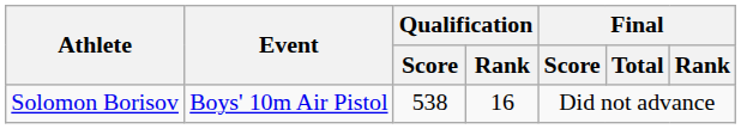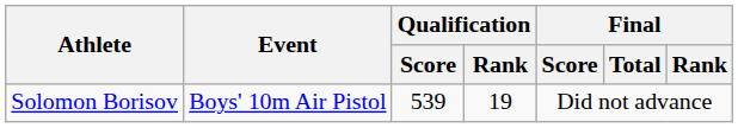Solomon Borisov | Qualification / Score: 538 -> 539
Solomon Borisov | Qualification / Rank: 16 -> 19
